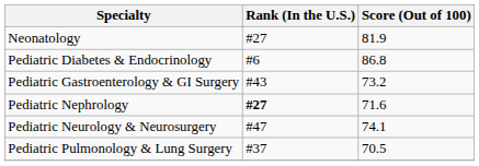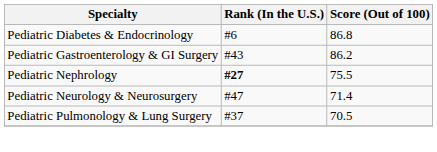- row: Neonatology | #27 | 81.9
Pediatric Gastroenterology & GI Surgery | Score (Out of 100): 73.2 -> 86.2
Pediatric Nephrology | Score (Out of 100): 71.6 -> 75.5
Pediatric Neurology & Neurosurgery | Score (Out of 100): 74.1 -> 71.4
